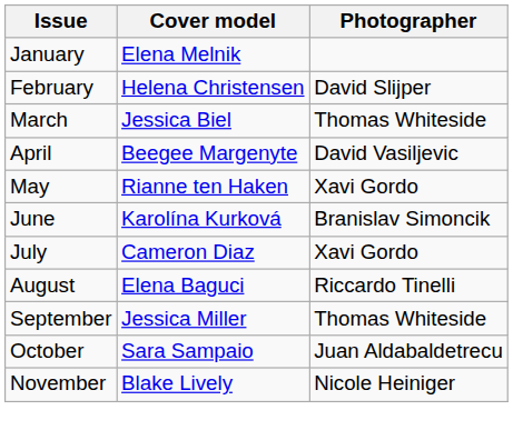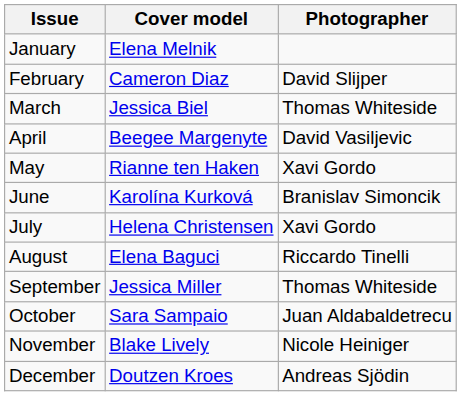February | Cover model: Helena Christensen -> Cameron Diaz
July | Cover model: Cameron Diaz -> Helena Christensen
+ row: December | Doutzen Kroes | Andreas Sjödin
